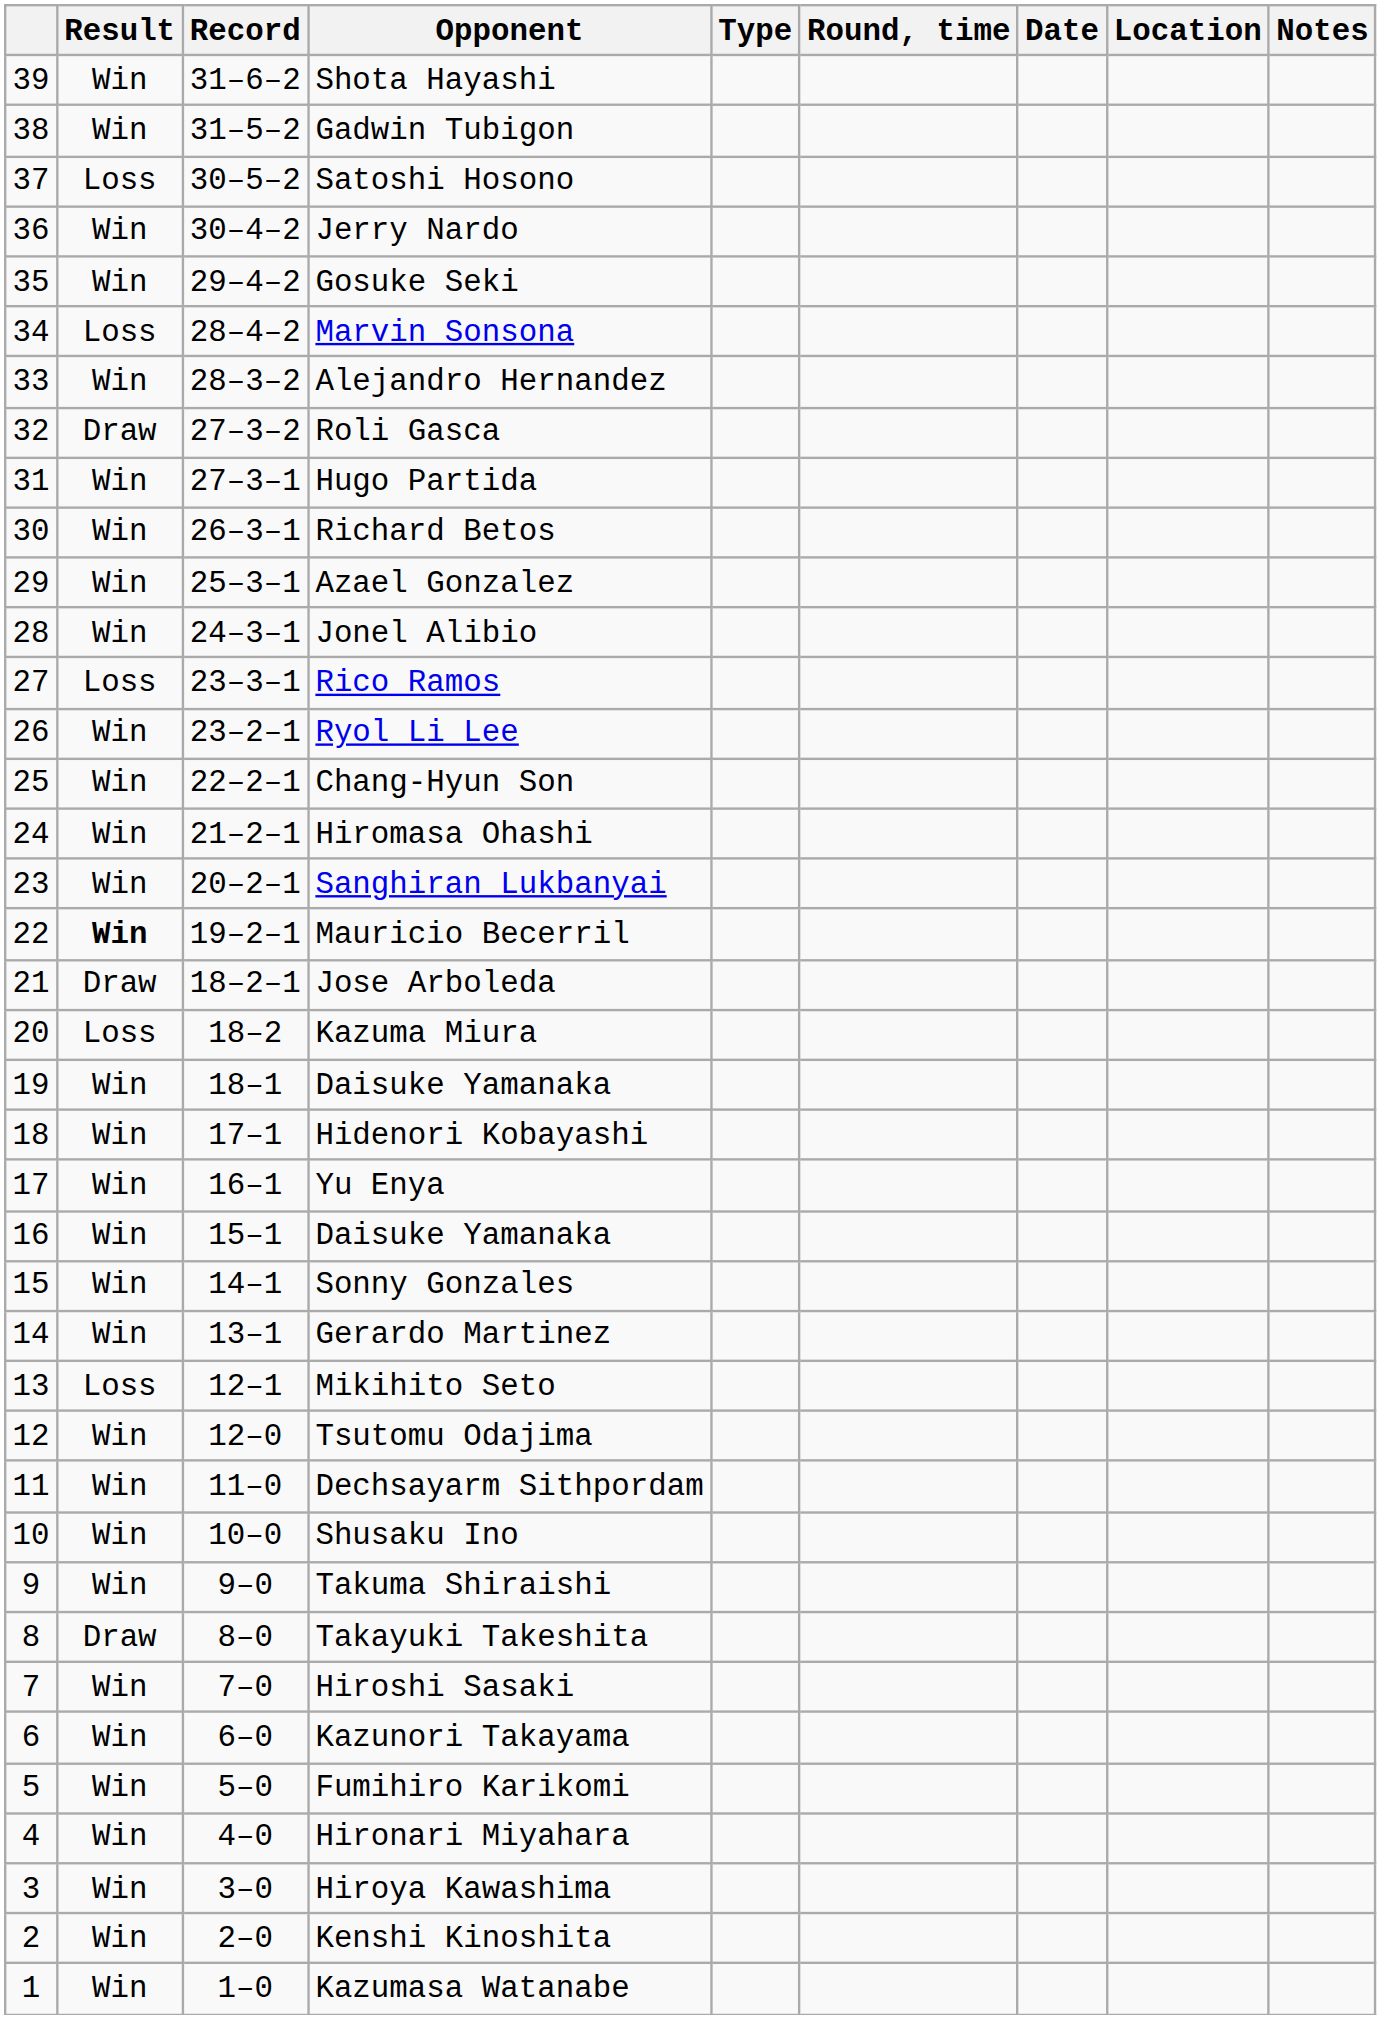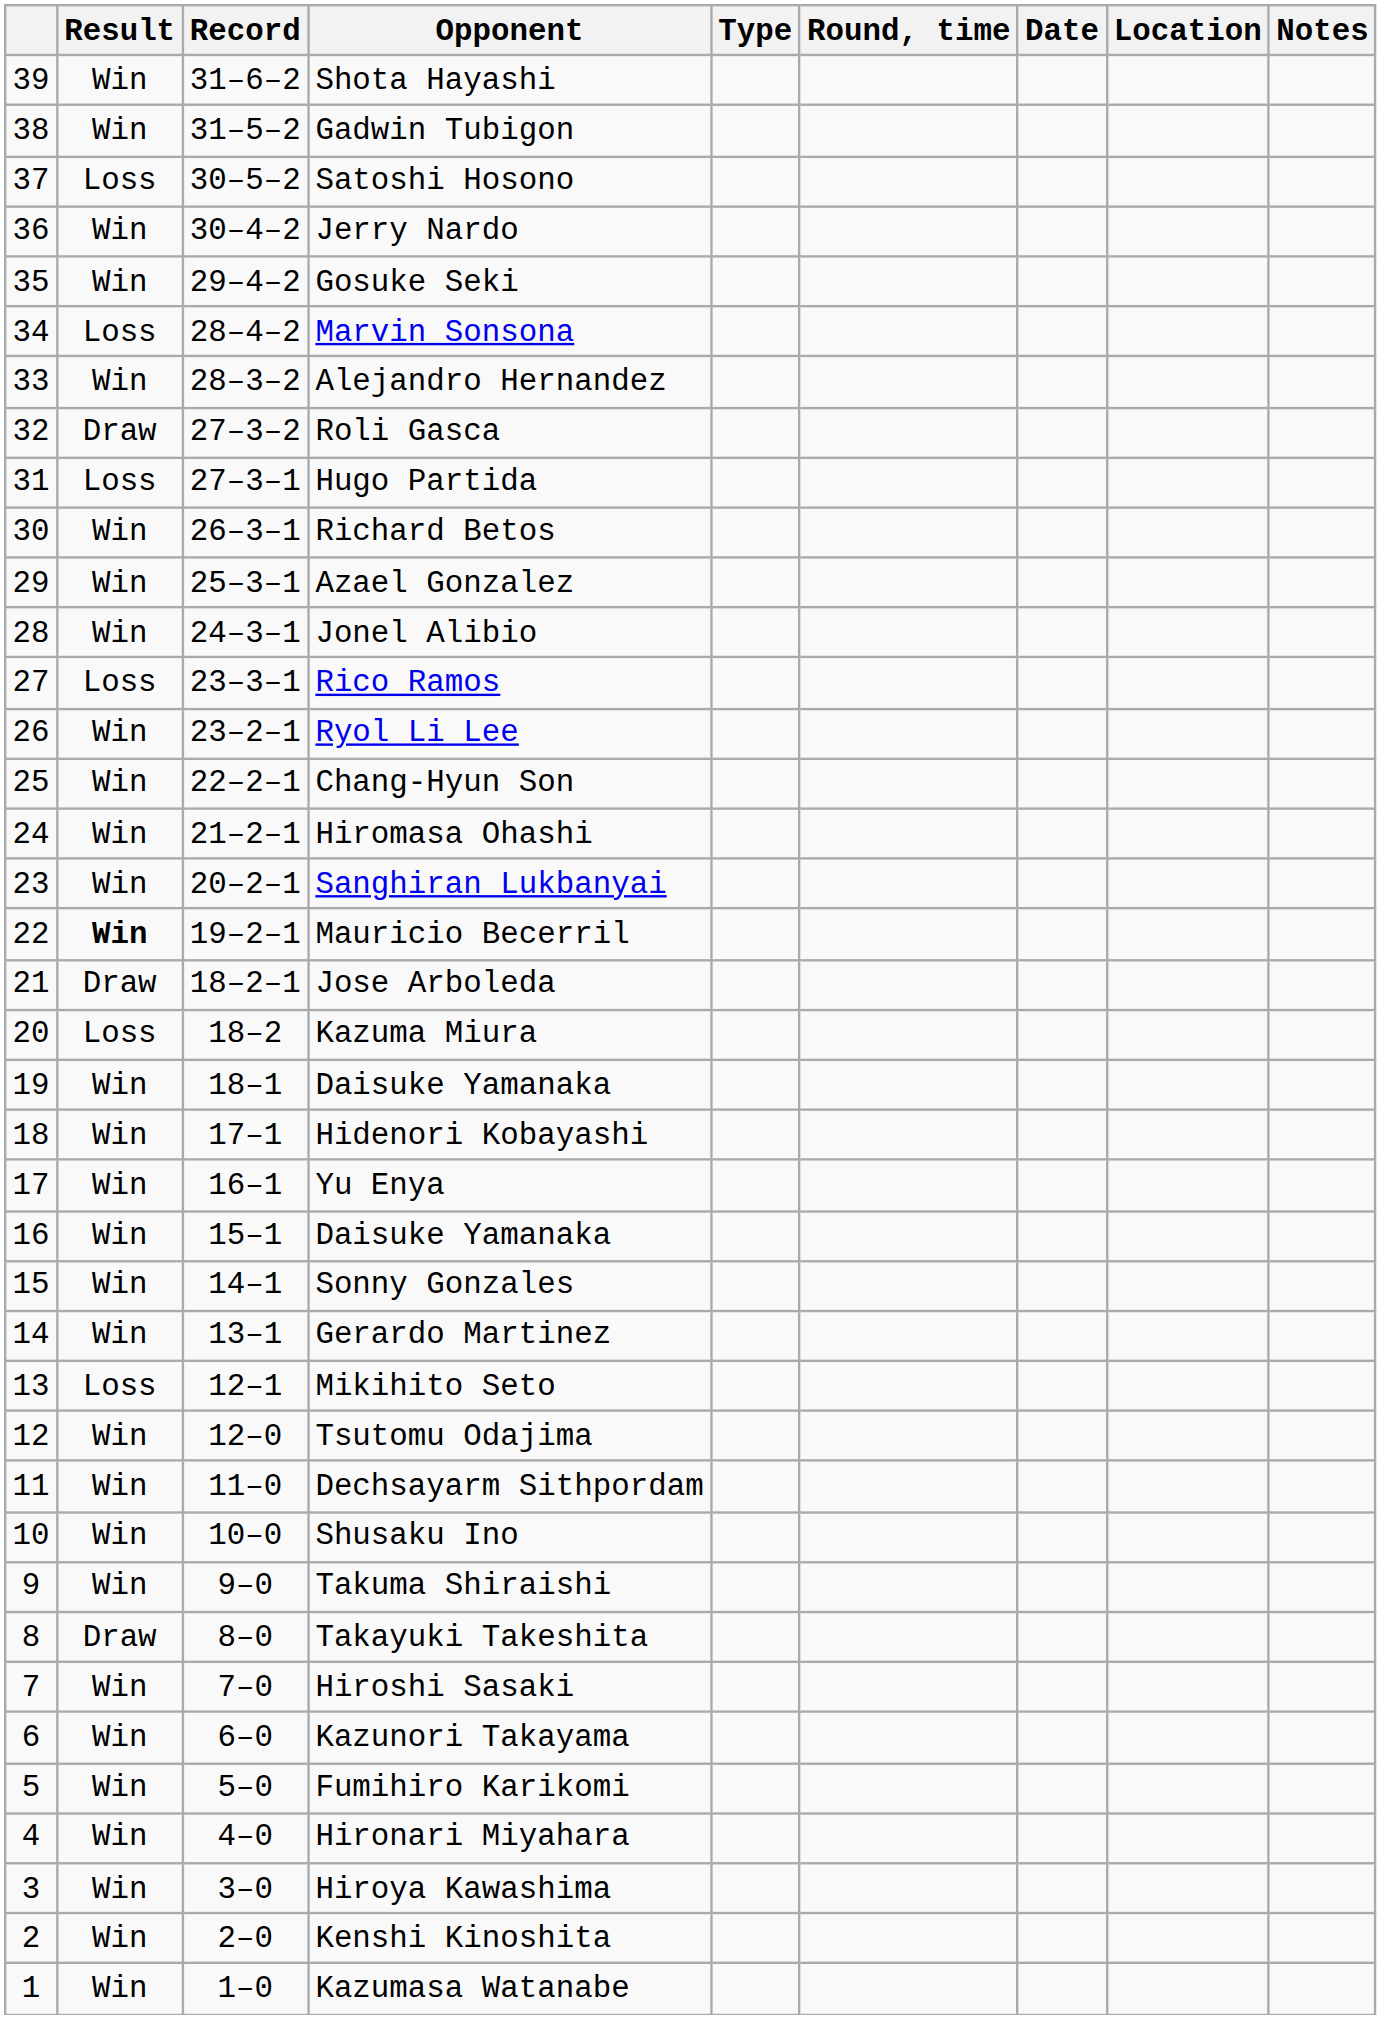Hugo Partida | Result: Win -> Loss
